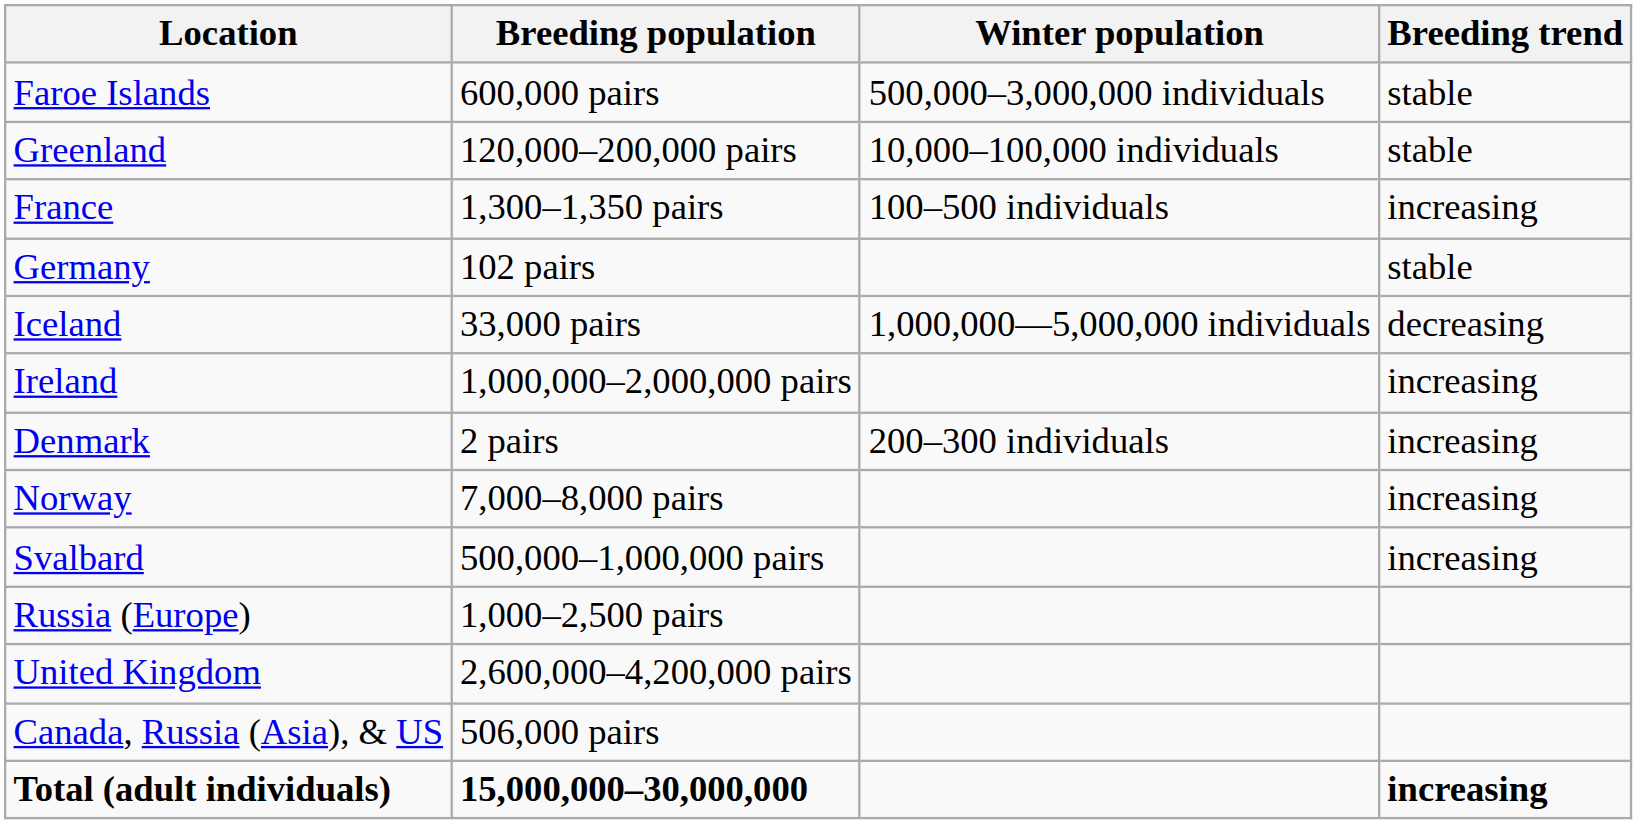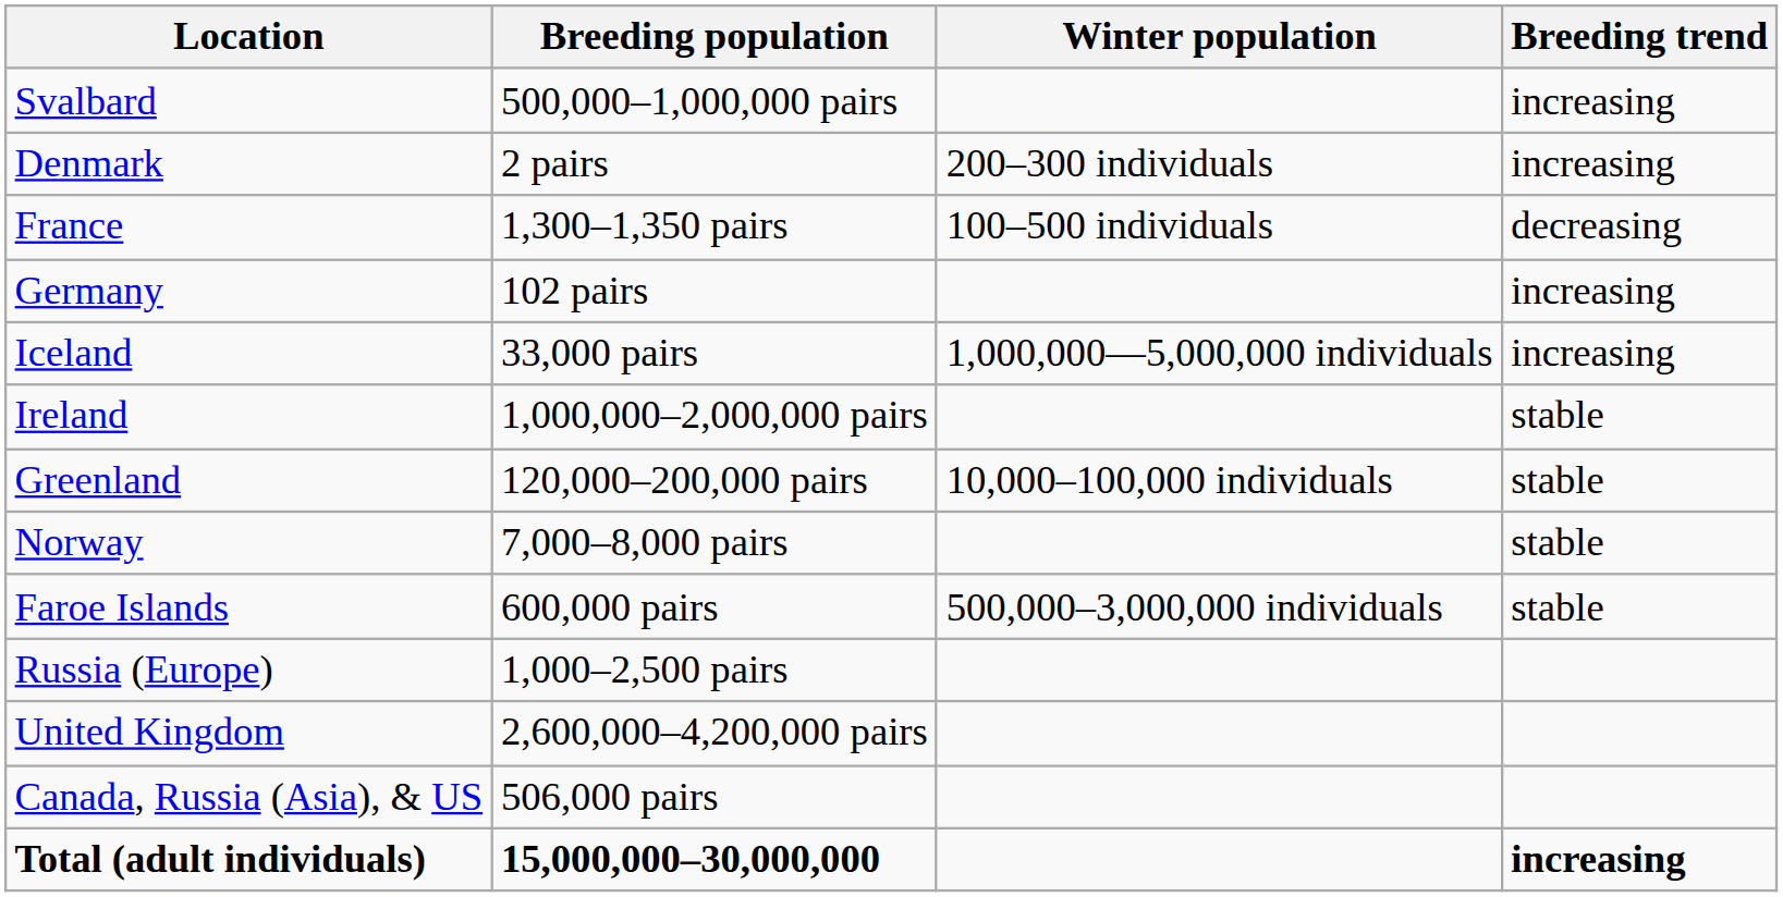rows swapped: Faroe Islands <-> Svalbard
rows swapped: Greenland <-> Denmark
France | Breeding trend: increasing -> decreasing
Germany | Breeding trend: stable -> increasing
Iceland | Breeding trend: decreasing -> increasing
Ireland | Breeding trend: increasing -> stable
Norway | Breeding trend: increasing -> stable
